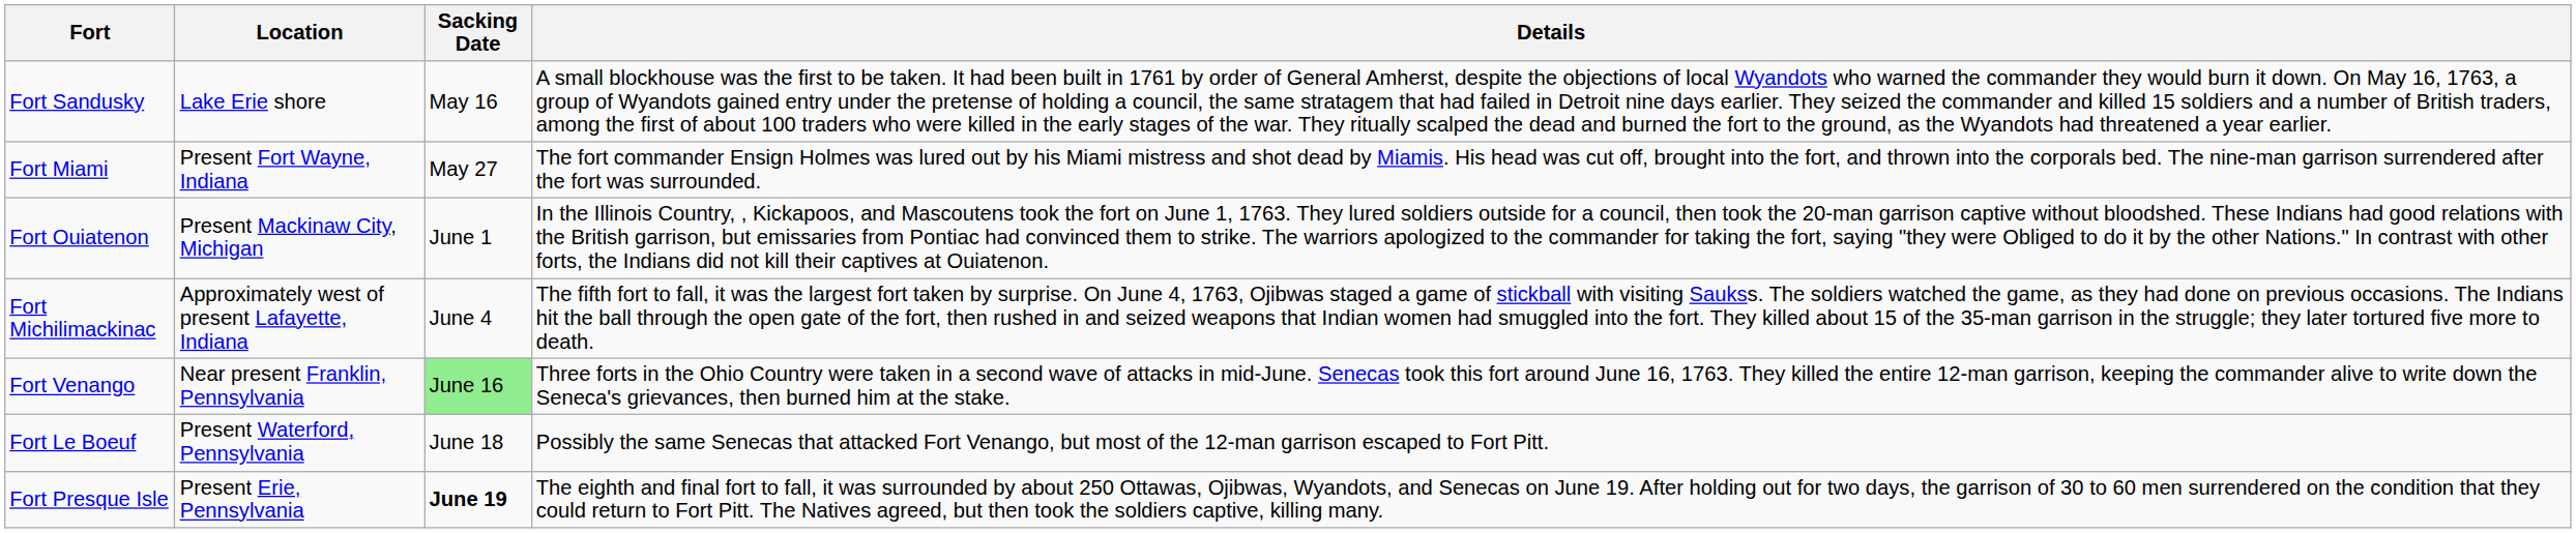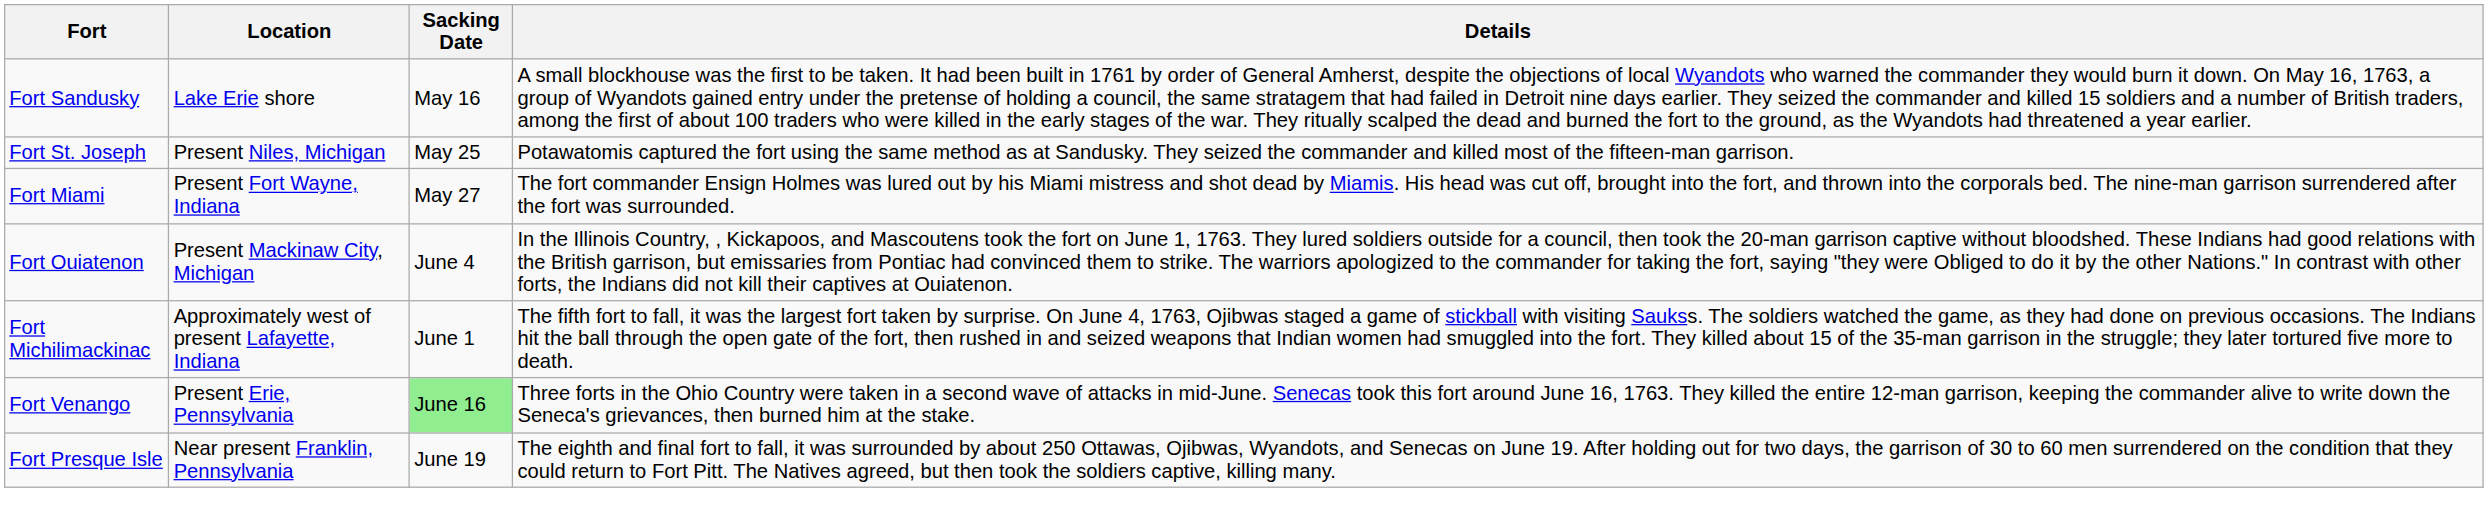+ row: Fort St. Joseph | Present Niles, Michigan | May 25 | Potawatomis captured the fort using the same method as at Sandusky. They seized the commander and killed most of the fifteen-man garrison.
Fort Ouiatenon | Sacking Date: June 1 -> June 4
Fort Michilimackinac | Sacking Date: June 4 -> June 1
Fort Venango | Location: Near present Franklin, Pennsylvania -> Present Erie, Pennsylvania
- row: Fort Le Boeuf | Present Waterford, Pennsylvania | June 18 | Possibly the same Senecas that attacked Fort Venango, but most of the 12-man garrison escaped to Fort Pitt.
Fort Presque Isle | Location: Present Erie, Pennsylvania -> Near present Franklin, Pennsylvania
Fort Presque Isle | Sacking Date: bold -> normal
